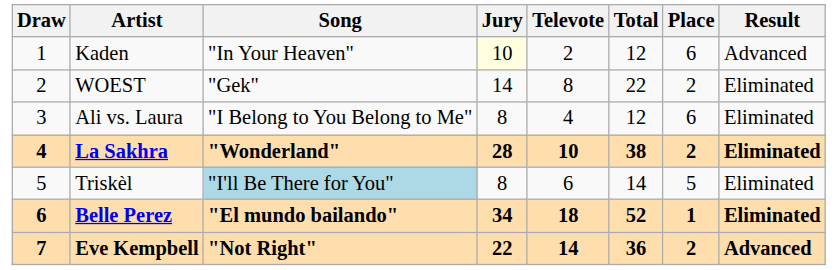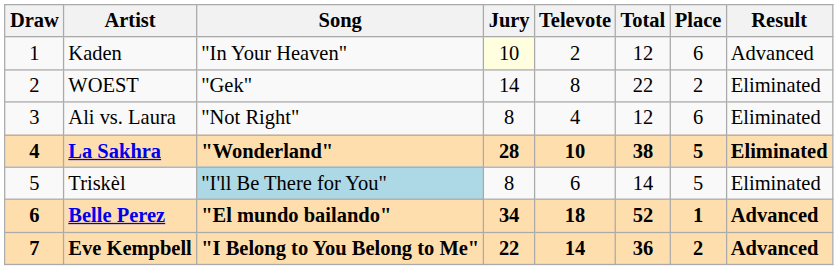Ali vs. Laura | Song: "I Belong to You Belong to Me" -> "Not Right"
La Sakhra | Place: 2 -> 5
Belle Perez | Result: Eliminated -> Advanced
Eve Kempbell | Song: "Not Right" -> "I Belong to You Belong to Me"
